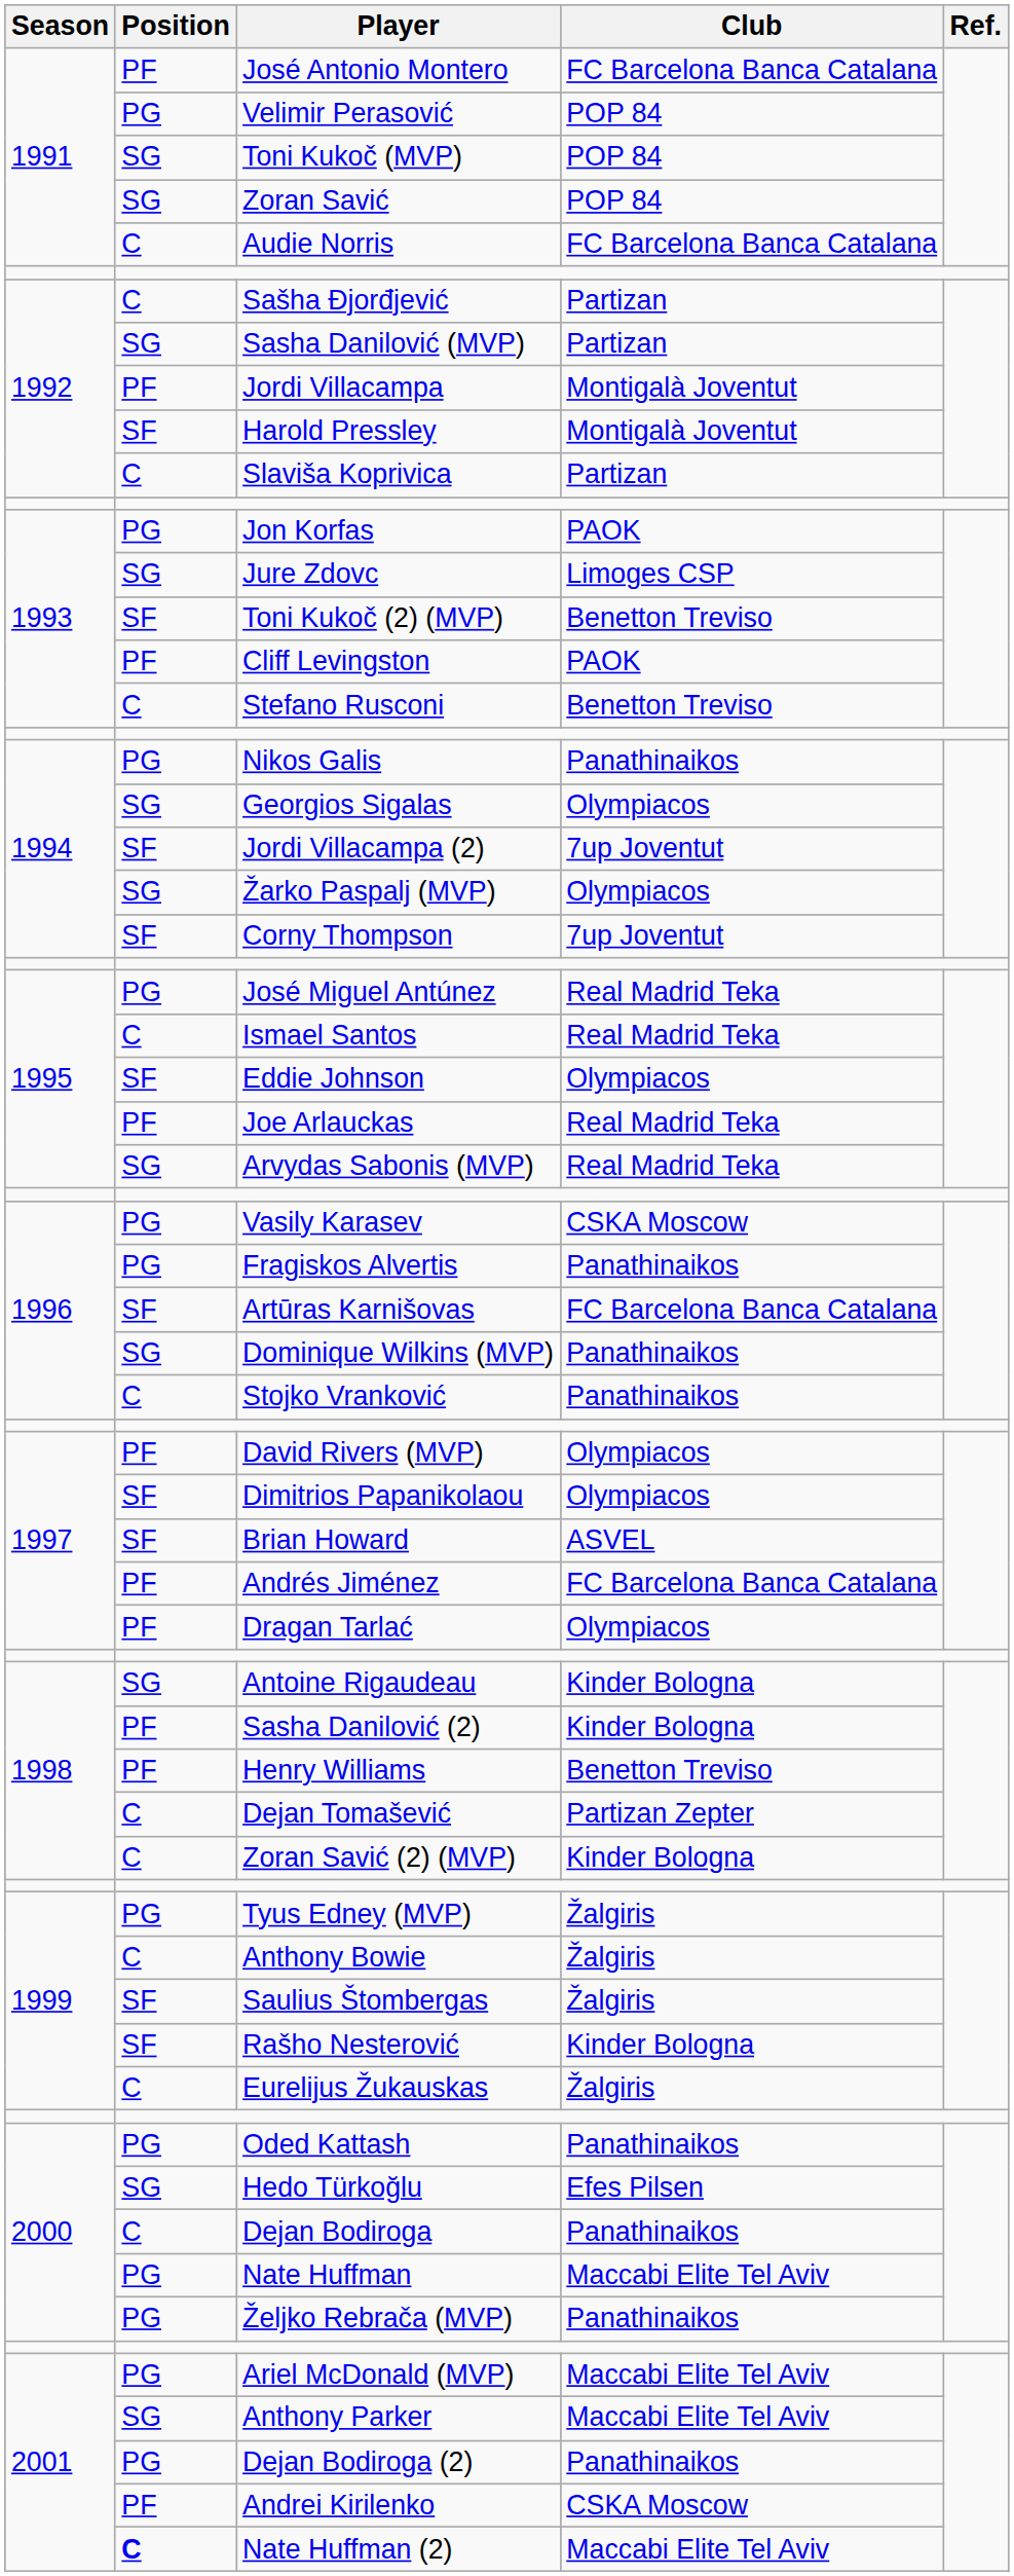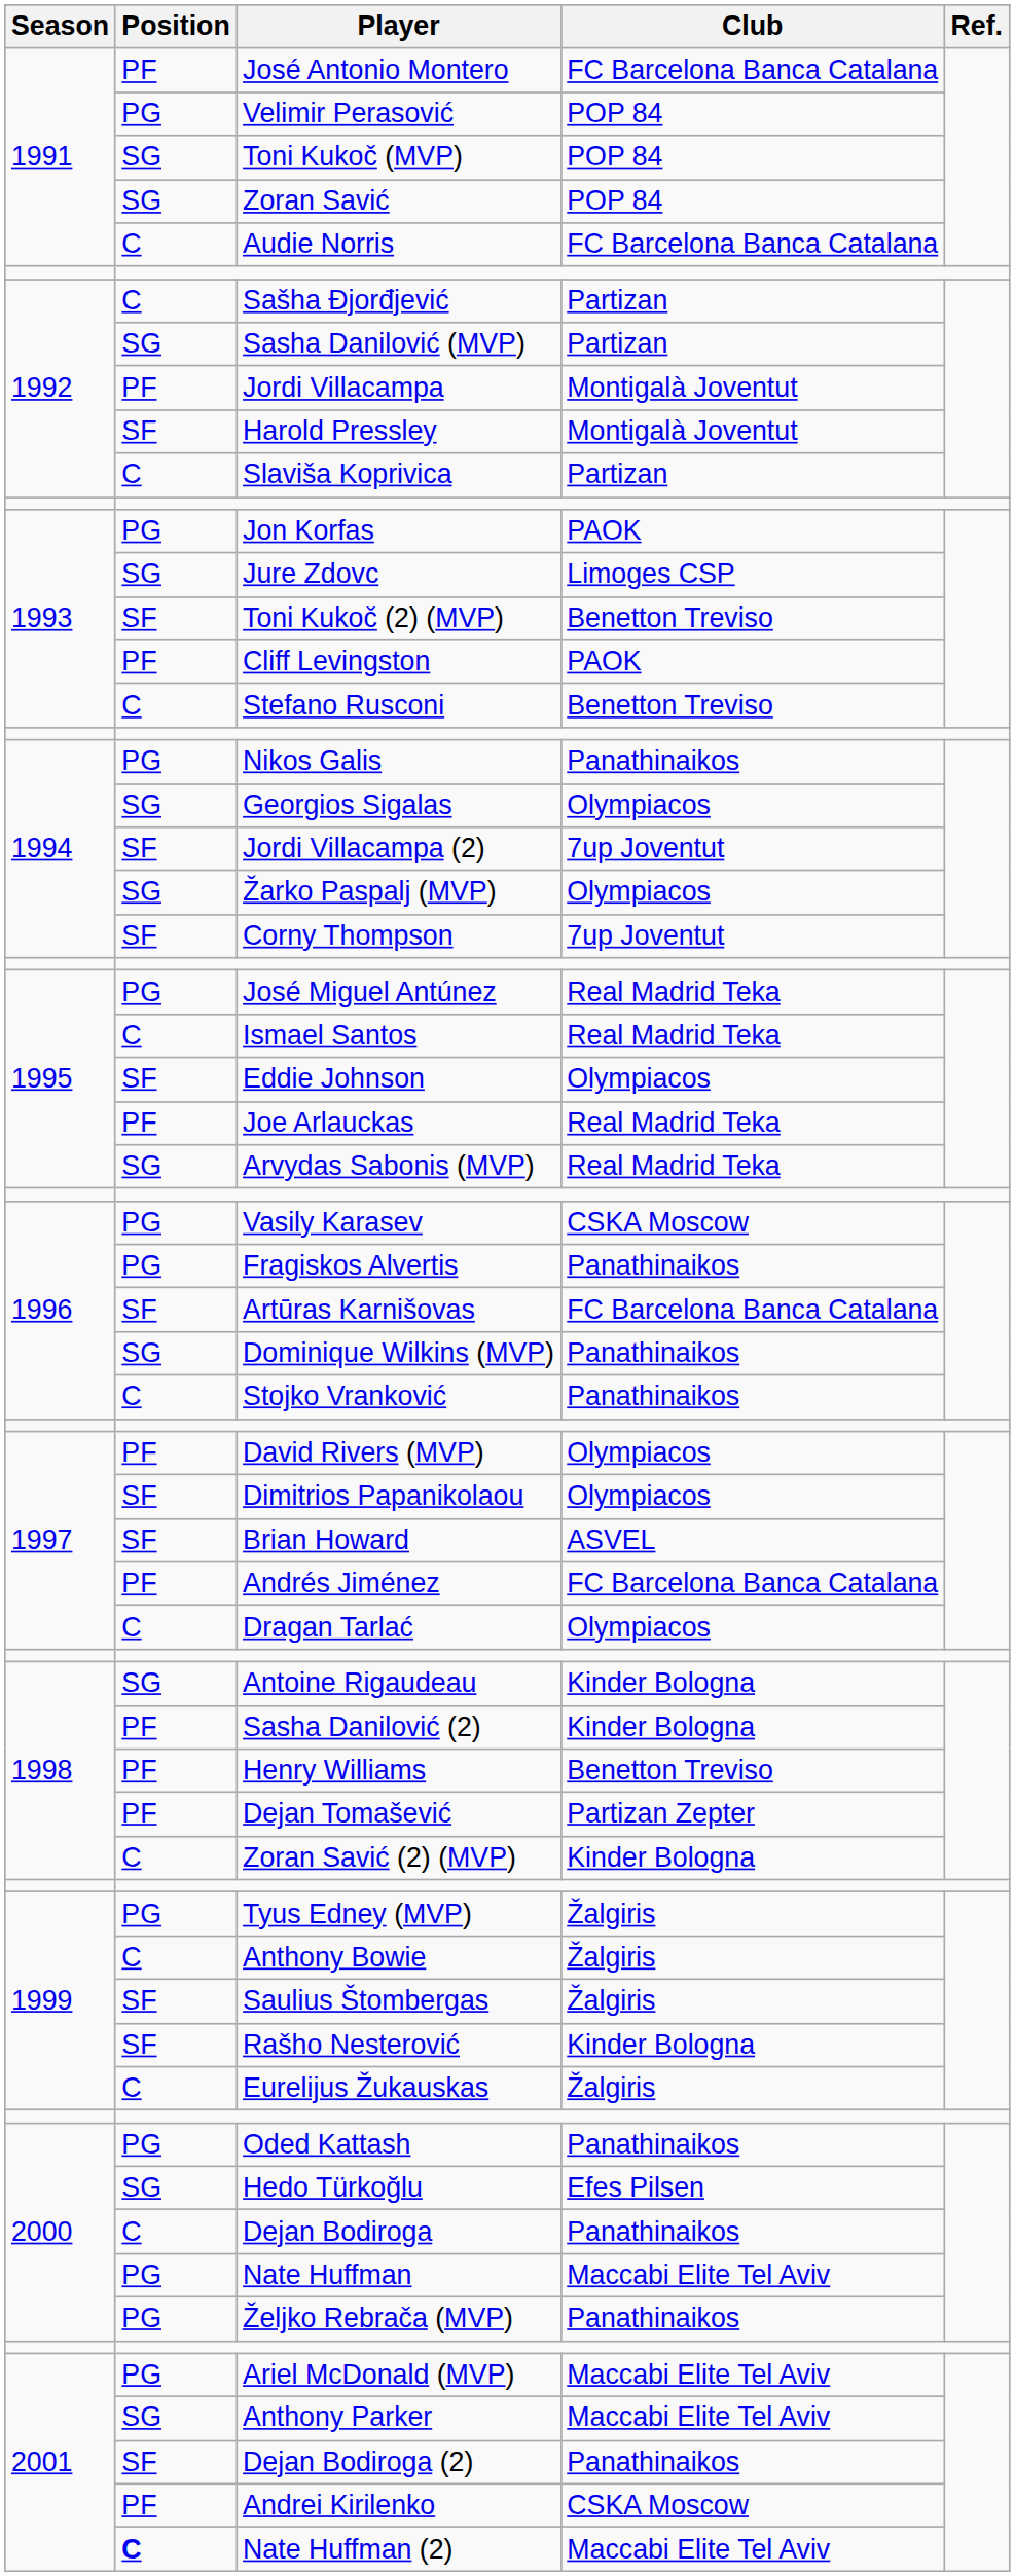Dragan Tarlać | Position: PF -> C
Dejan Tomašević | Position: C -> PF
Dejan Bodiroga (2) | Position: PG -> SF
